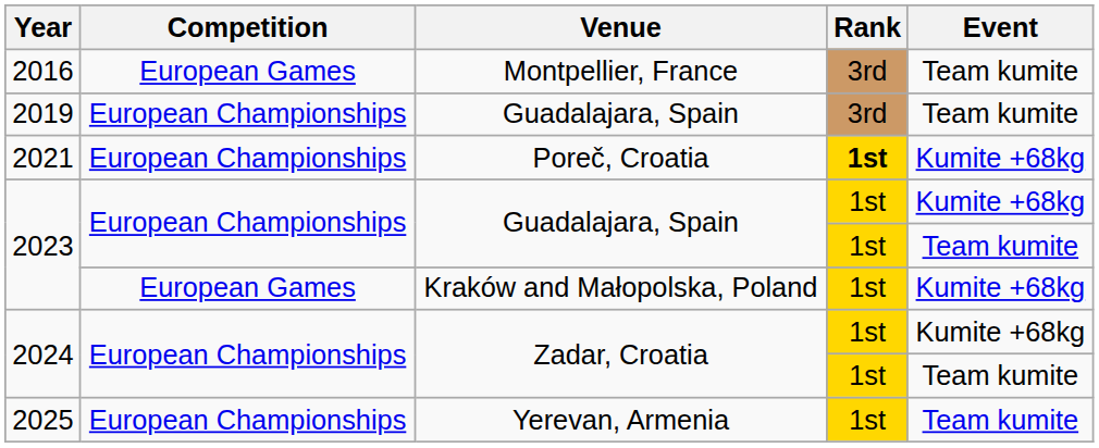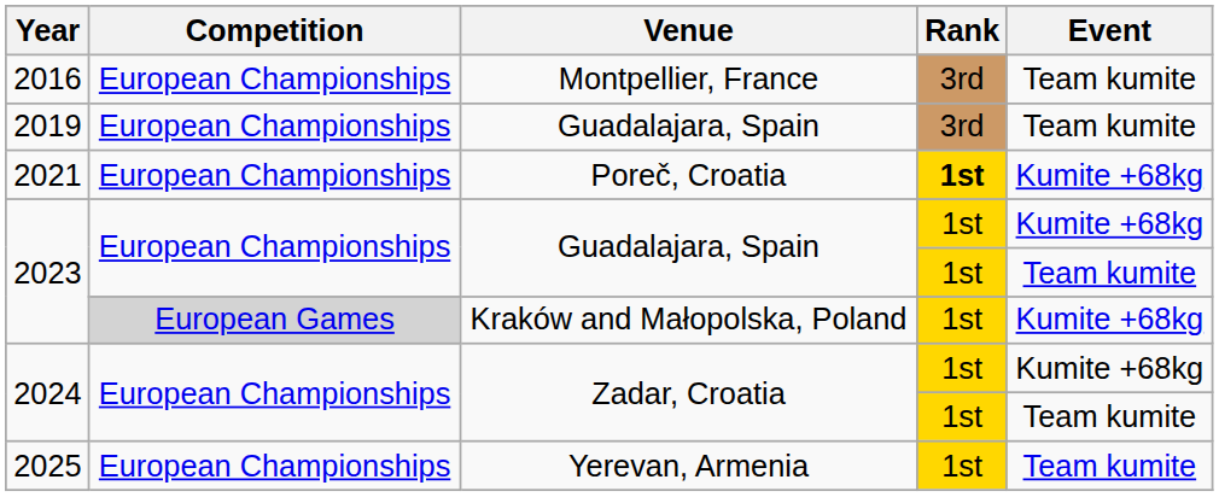2016 | Competition: European Games -> European Championships
2023 / Kraków and Małopolska, Poland | Competition: no background -> lightgrey background
